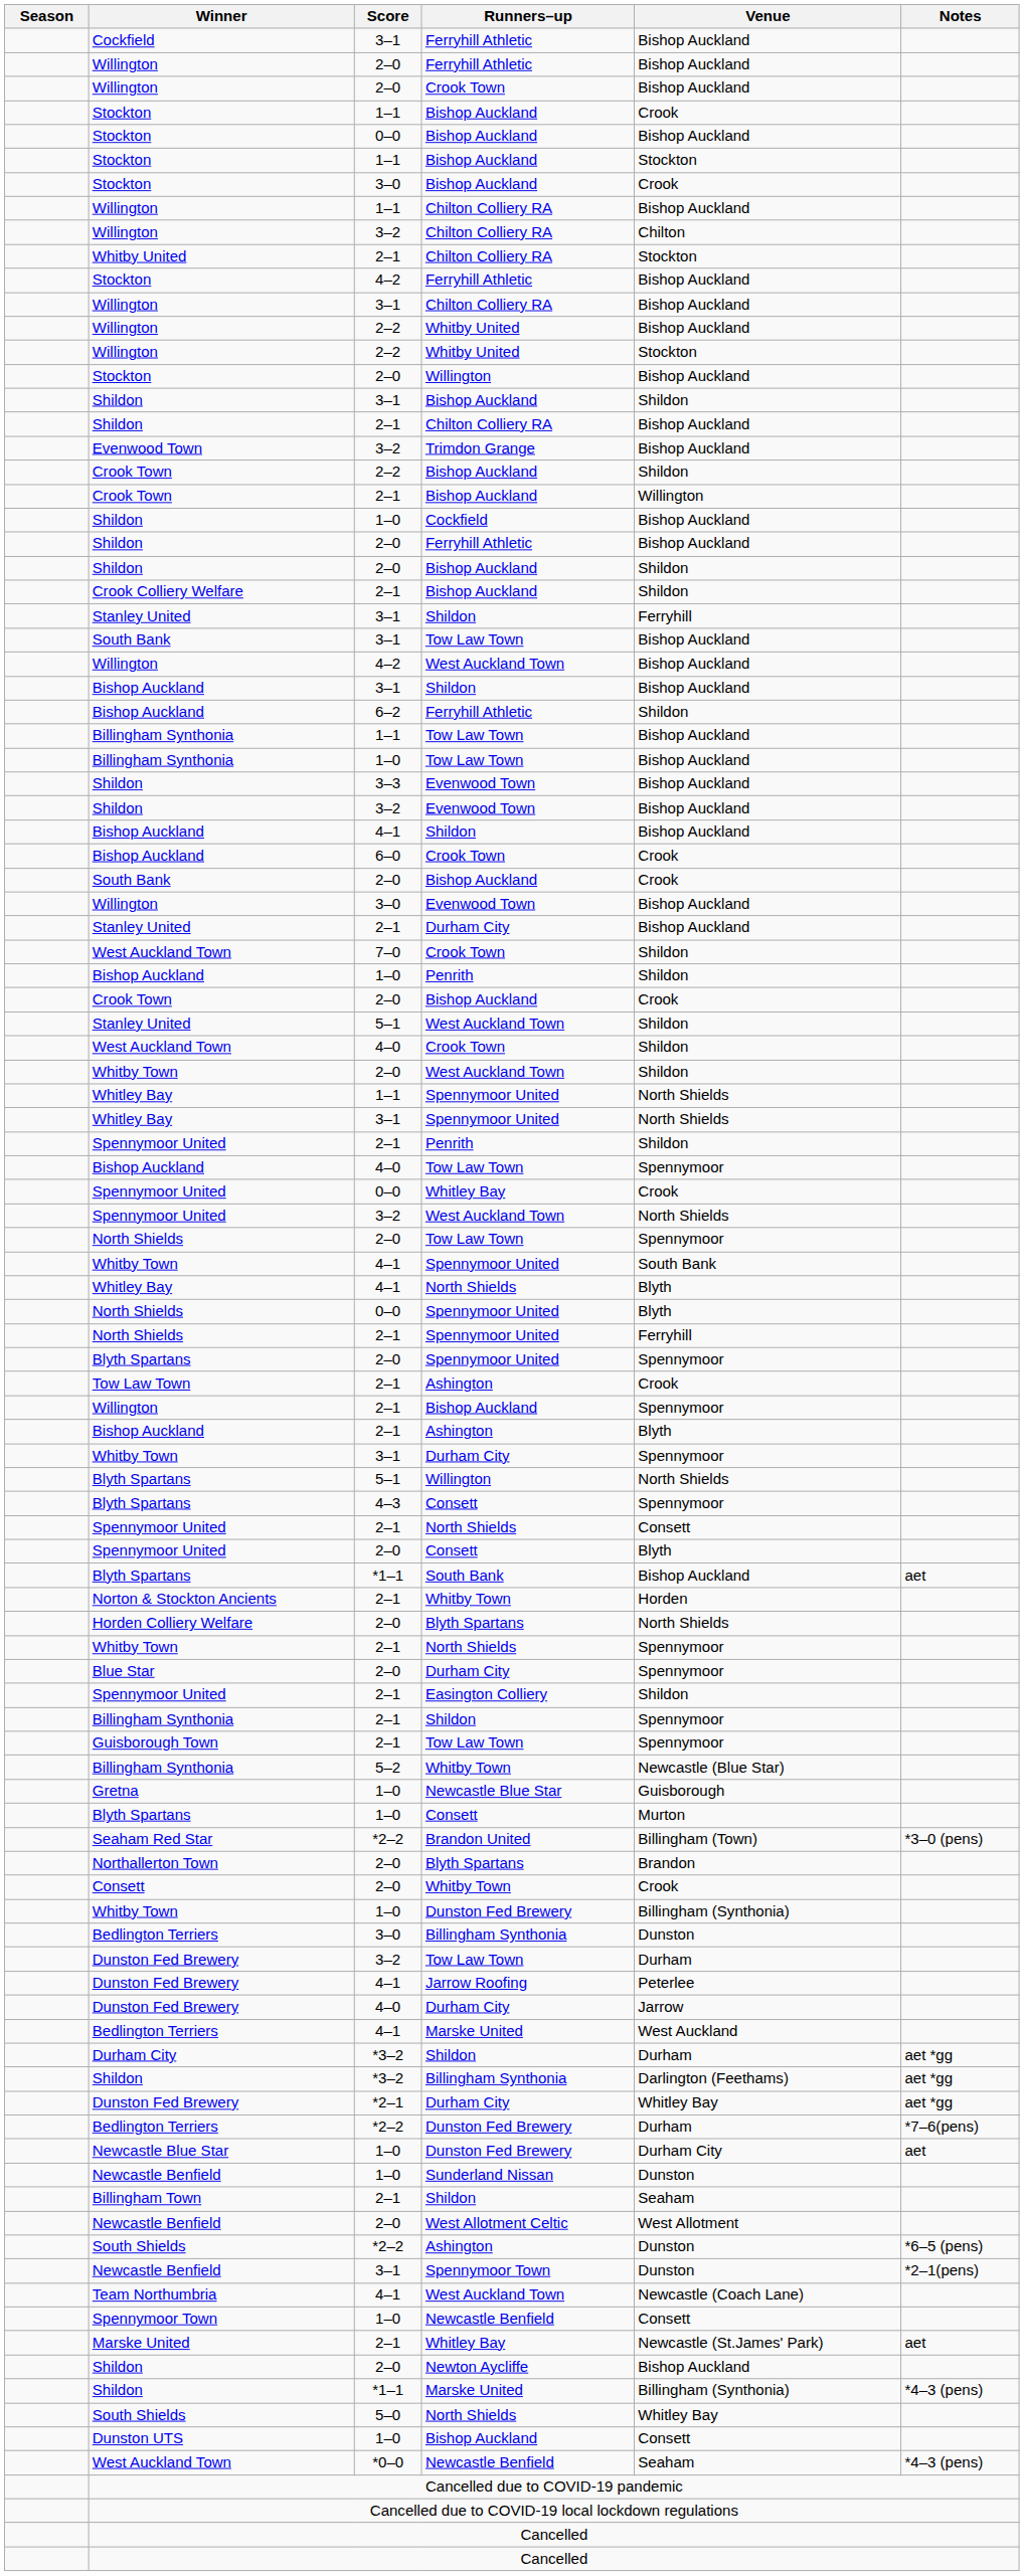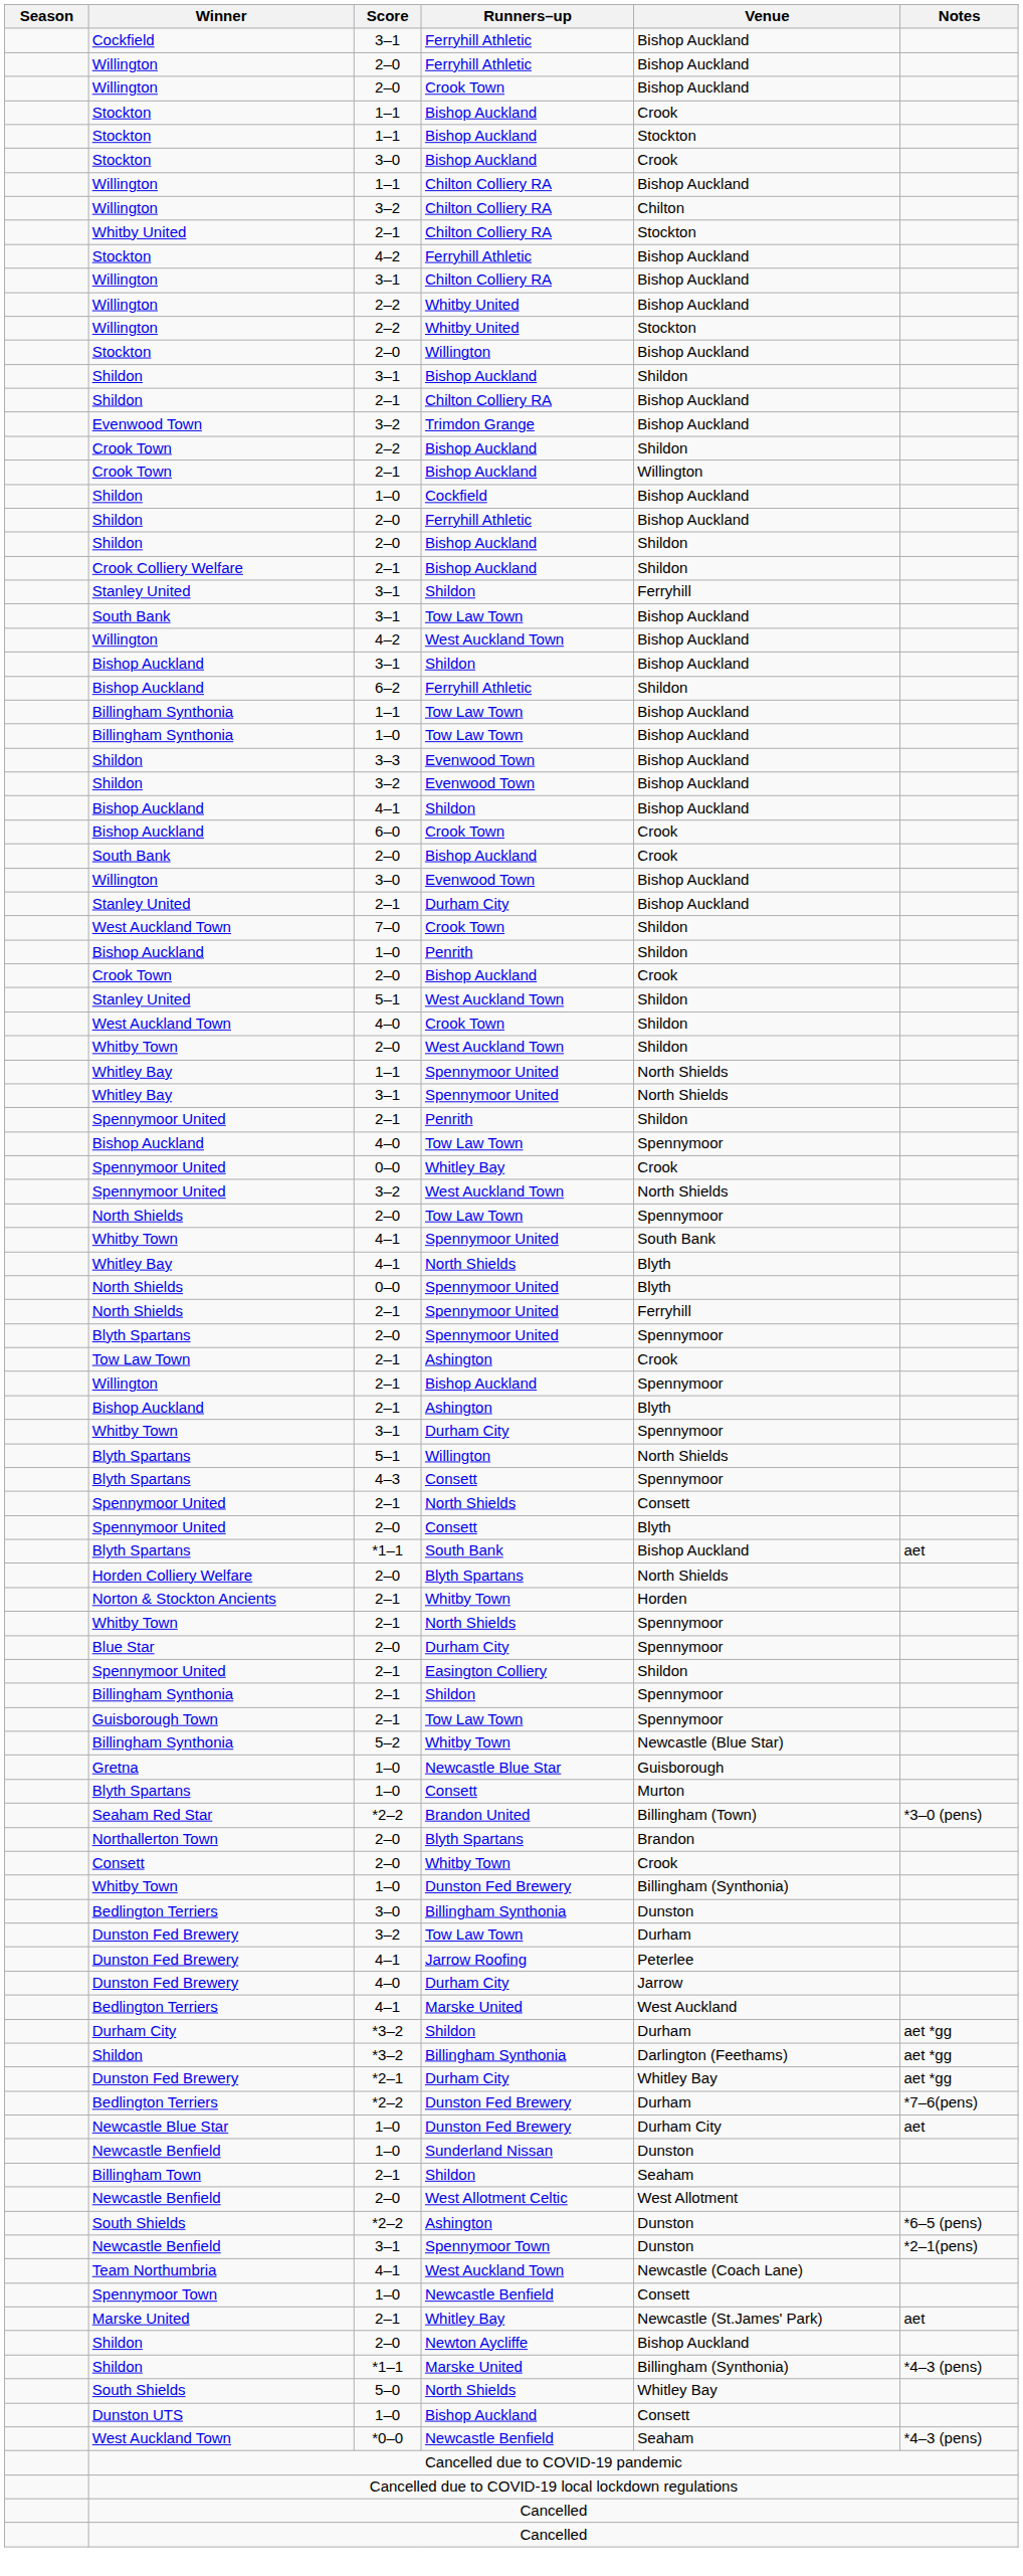- row: Stockton | 0–0 | Bishop Auckland | Bishop Auckland
rows swapped: Norton & Stockton Ancients <-> Horden Colliery Welfare
